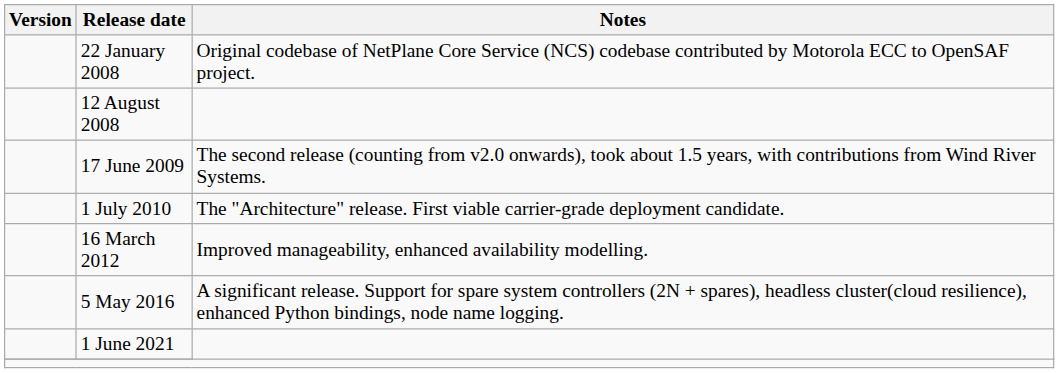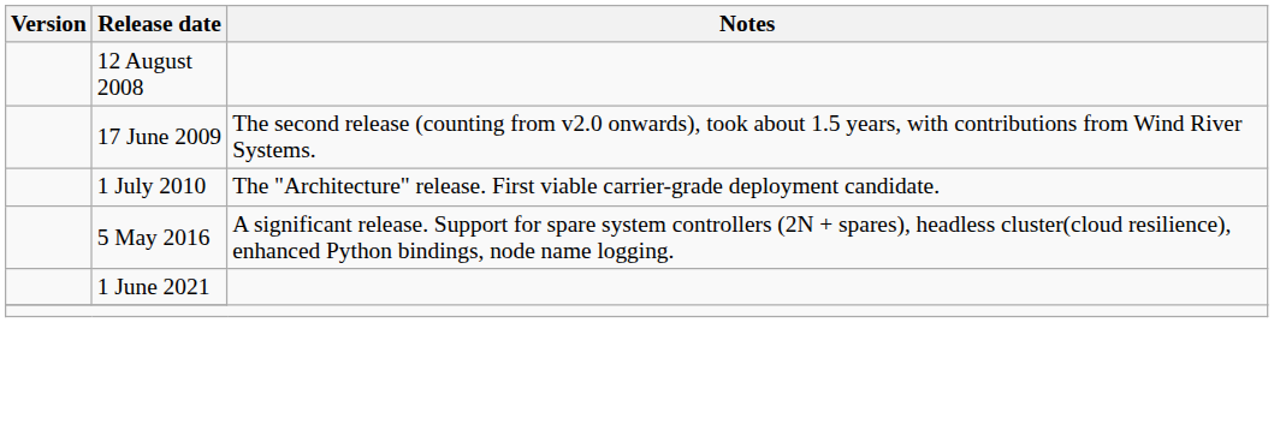- row: 22 January 2008 | Original codebase of NetPlane Core Service (NCS) codebase contributed by Motorola ECC to OpenSAF project.
- row: 16 March 2012 | Improved manageability, enhanced availability modelling.
